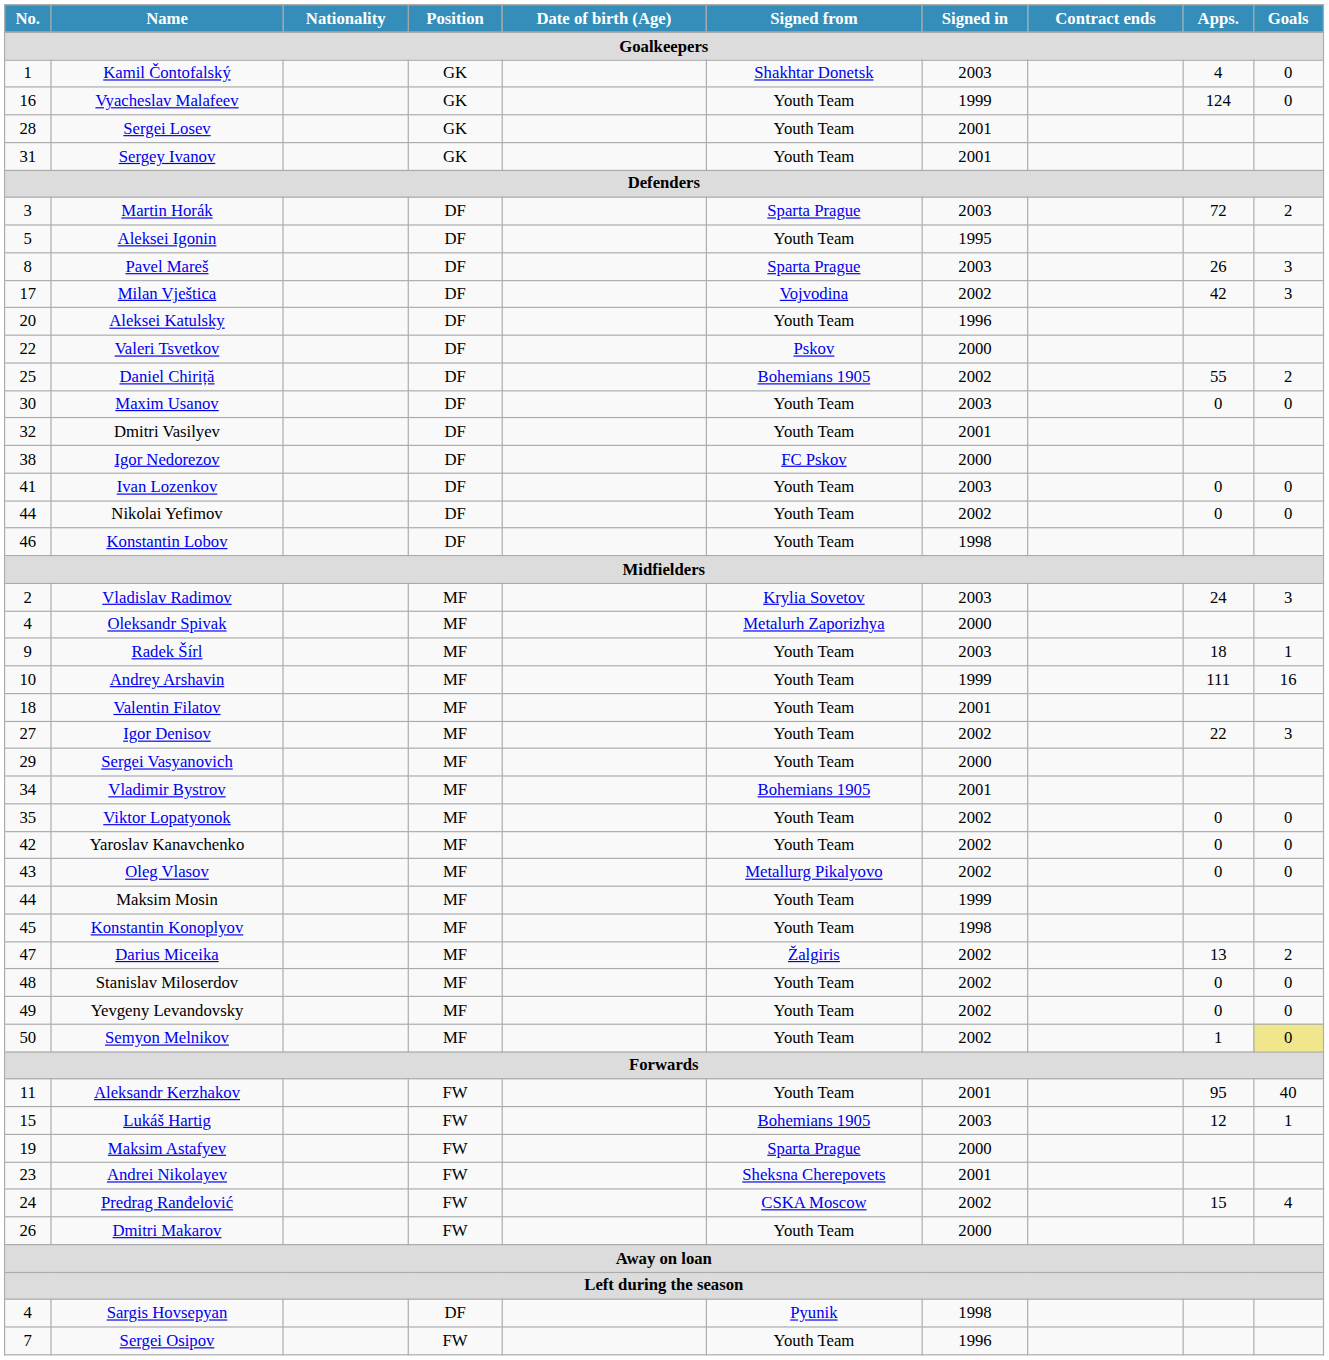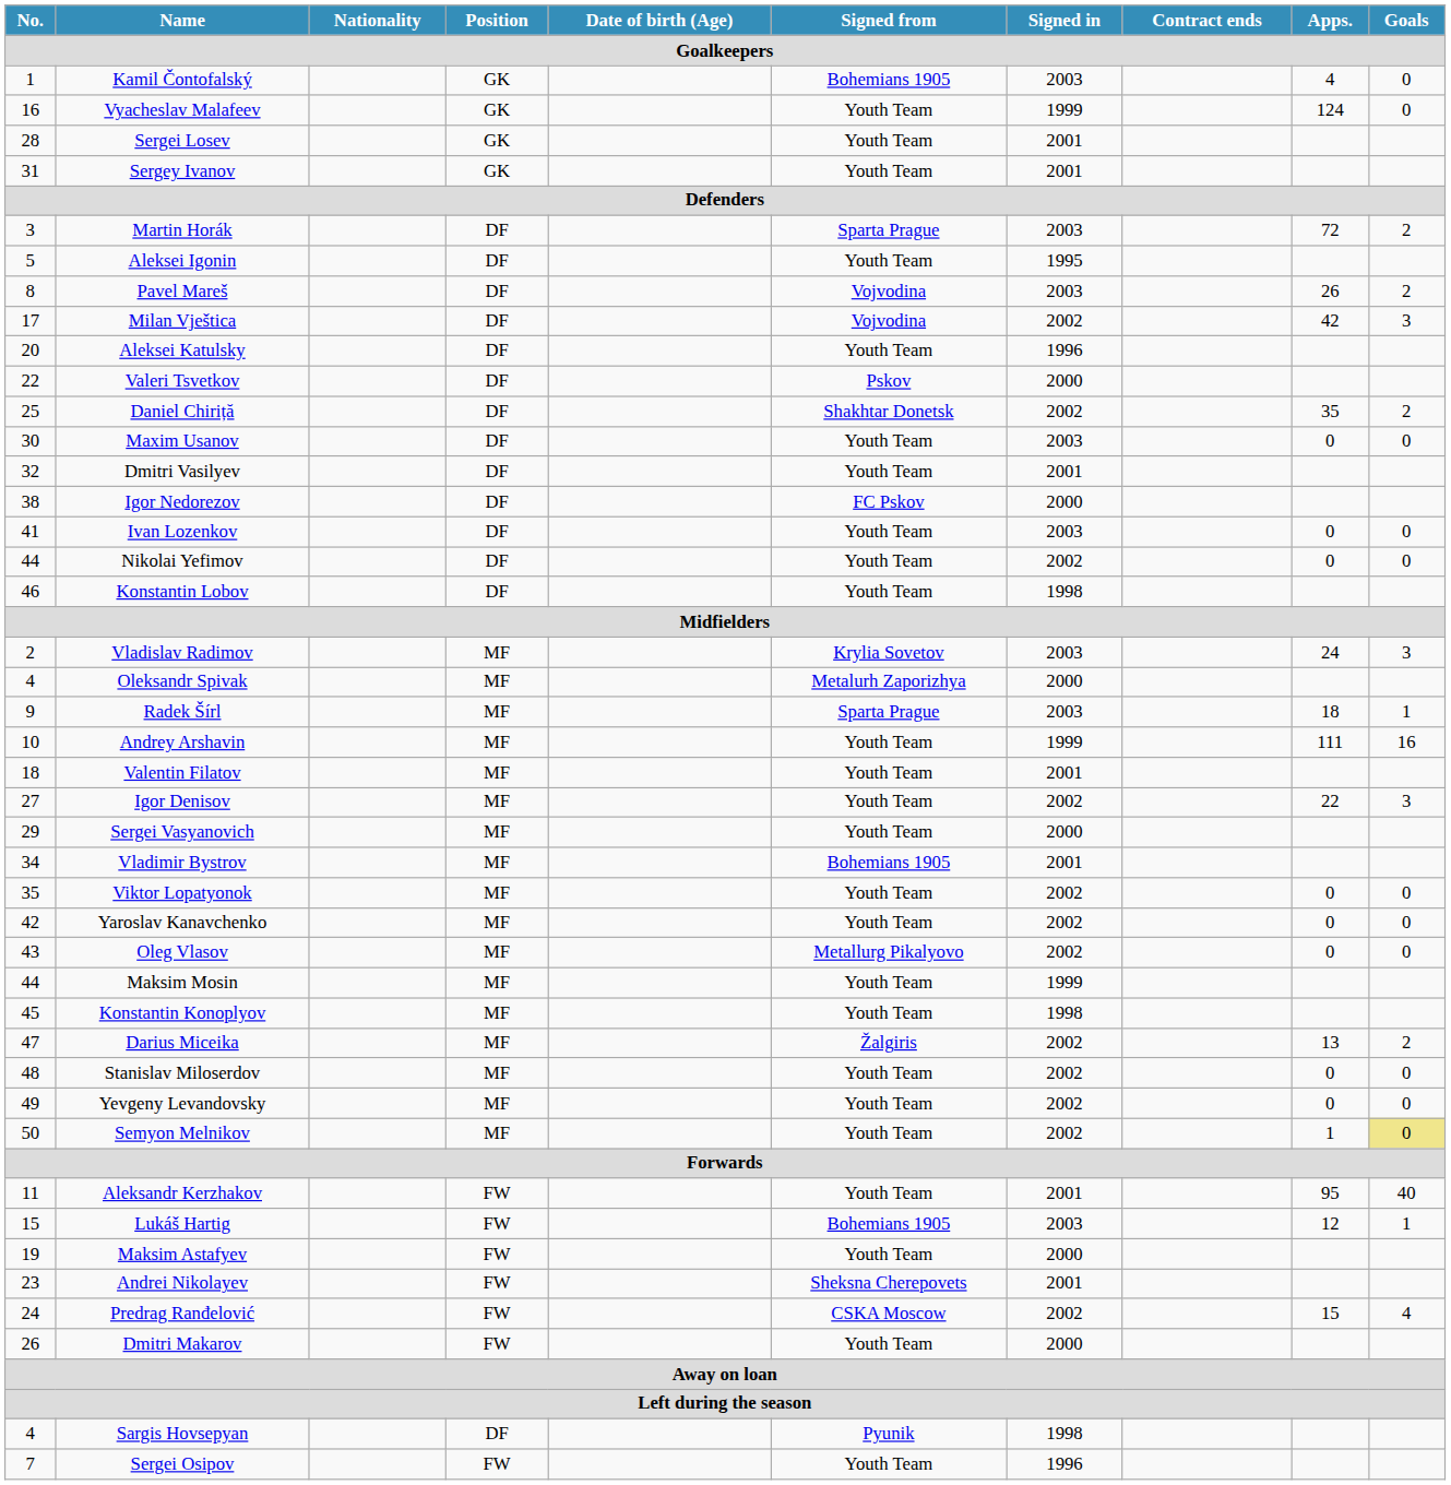Kamil Čontofalský | Signed from: Shakhtar Donetsk -> Bohemians 1905
Pavel Mareš | Signed from: Sparta Prague -> Vojvodina
Pavel Mareš | Goals: 3 -> 2
Daniel Chiriță | Signed from: Bohemians 1905 -> Shakhtar Donetsk
Daniel Chiriță | Apps.: 55 -> 35
Radek Šírl | Signed from: Youth Team -> Sparta Prague
Maksim Astafyev | Signed from: Sparta Prague -> Youth Team
